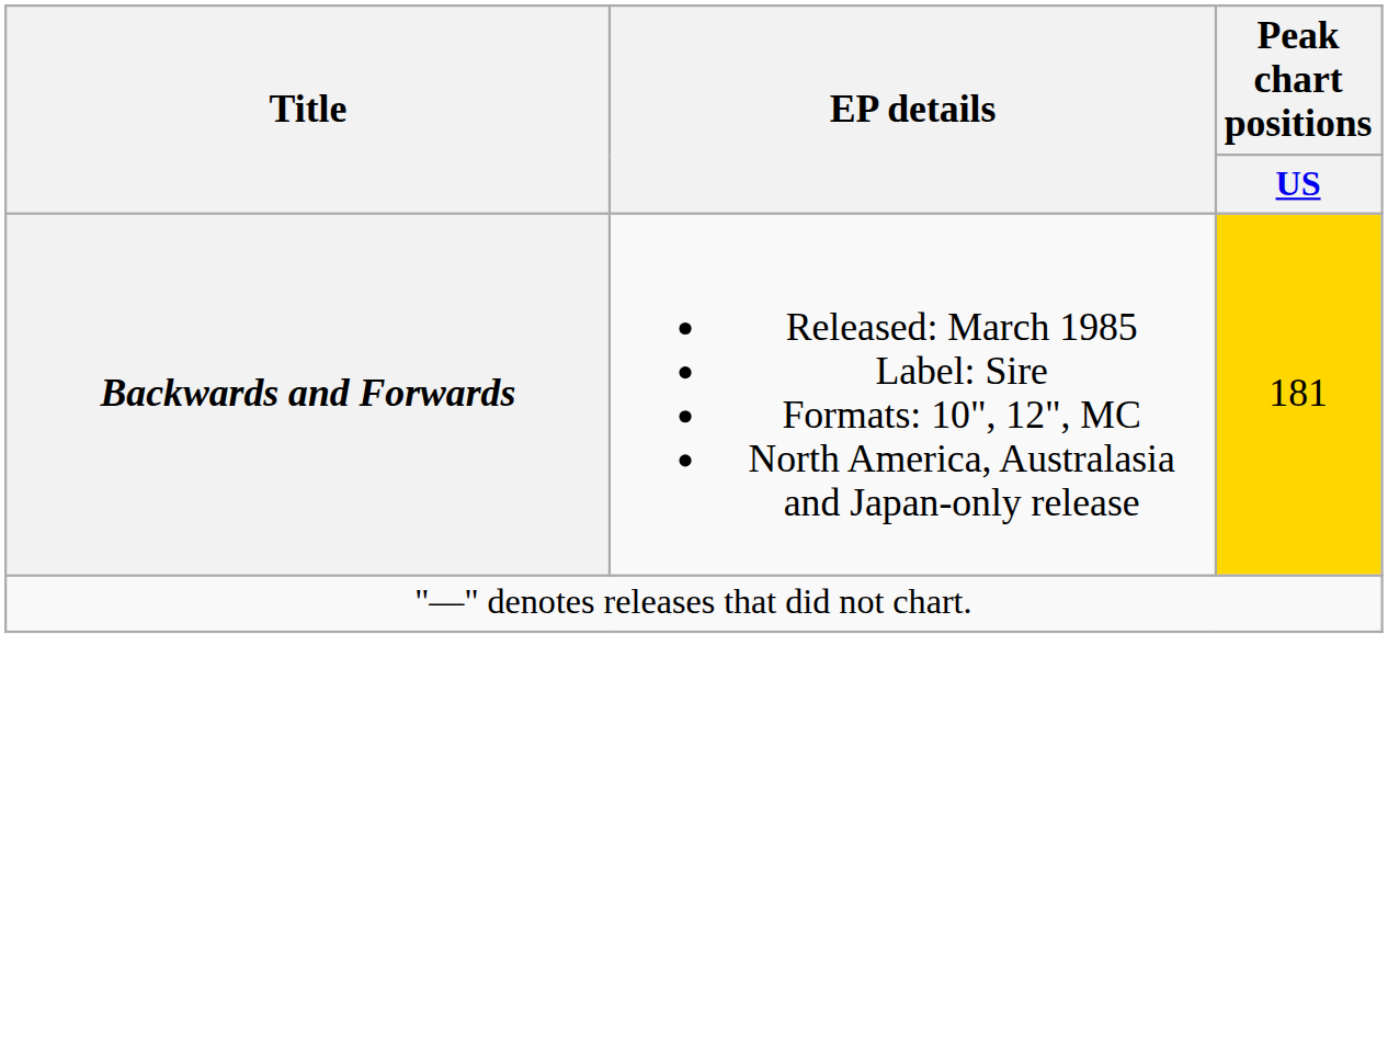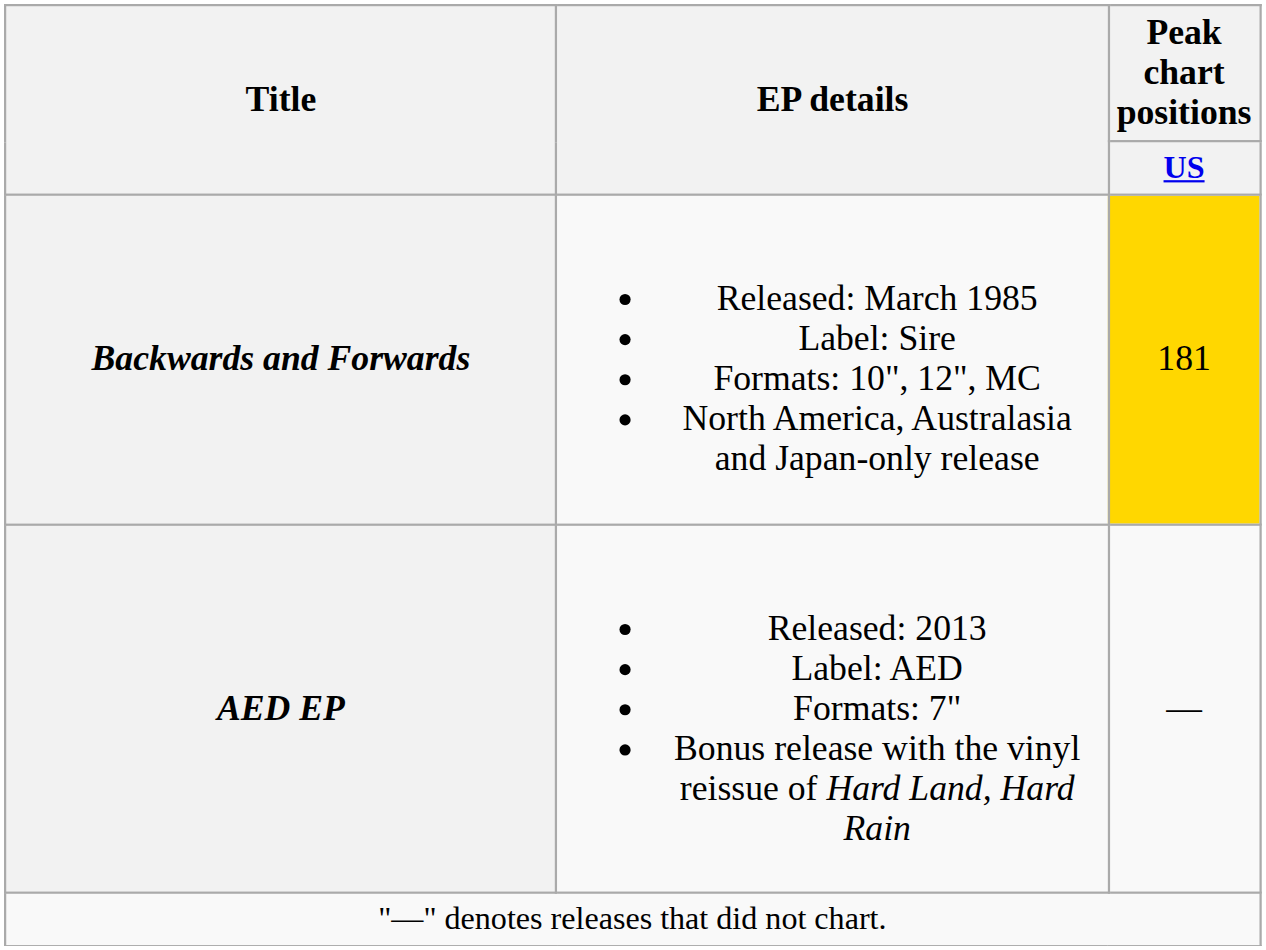+ row: AED EP | Released: 2013 Label: AED Formats: 7" Bonus release with the vinyl reissue of Hard Land, Hard Rain | —
